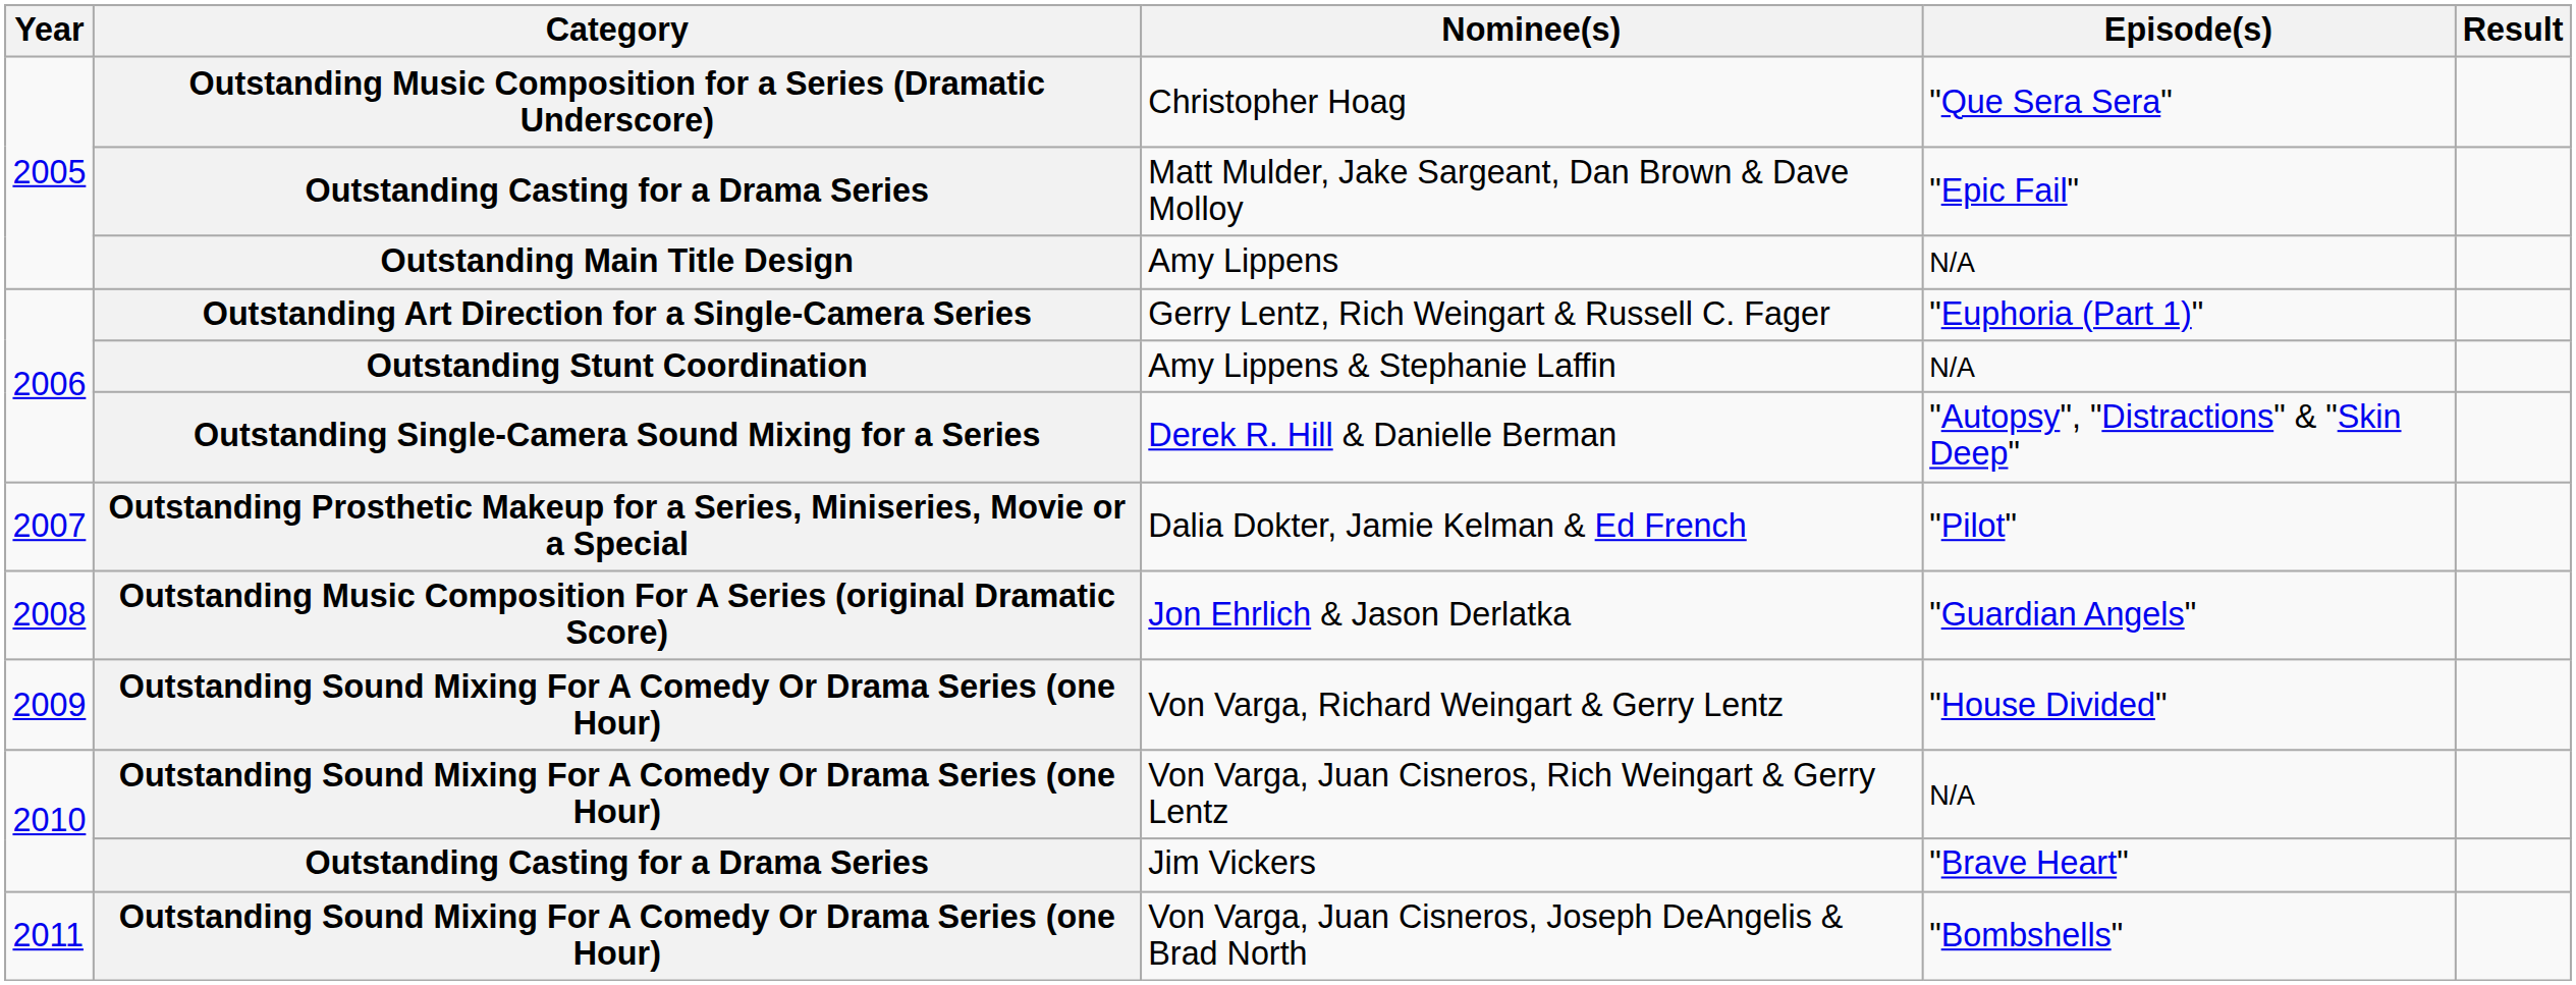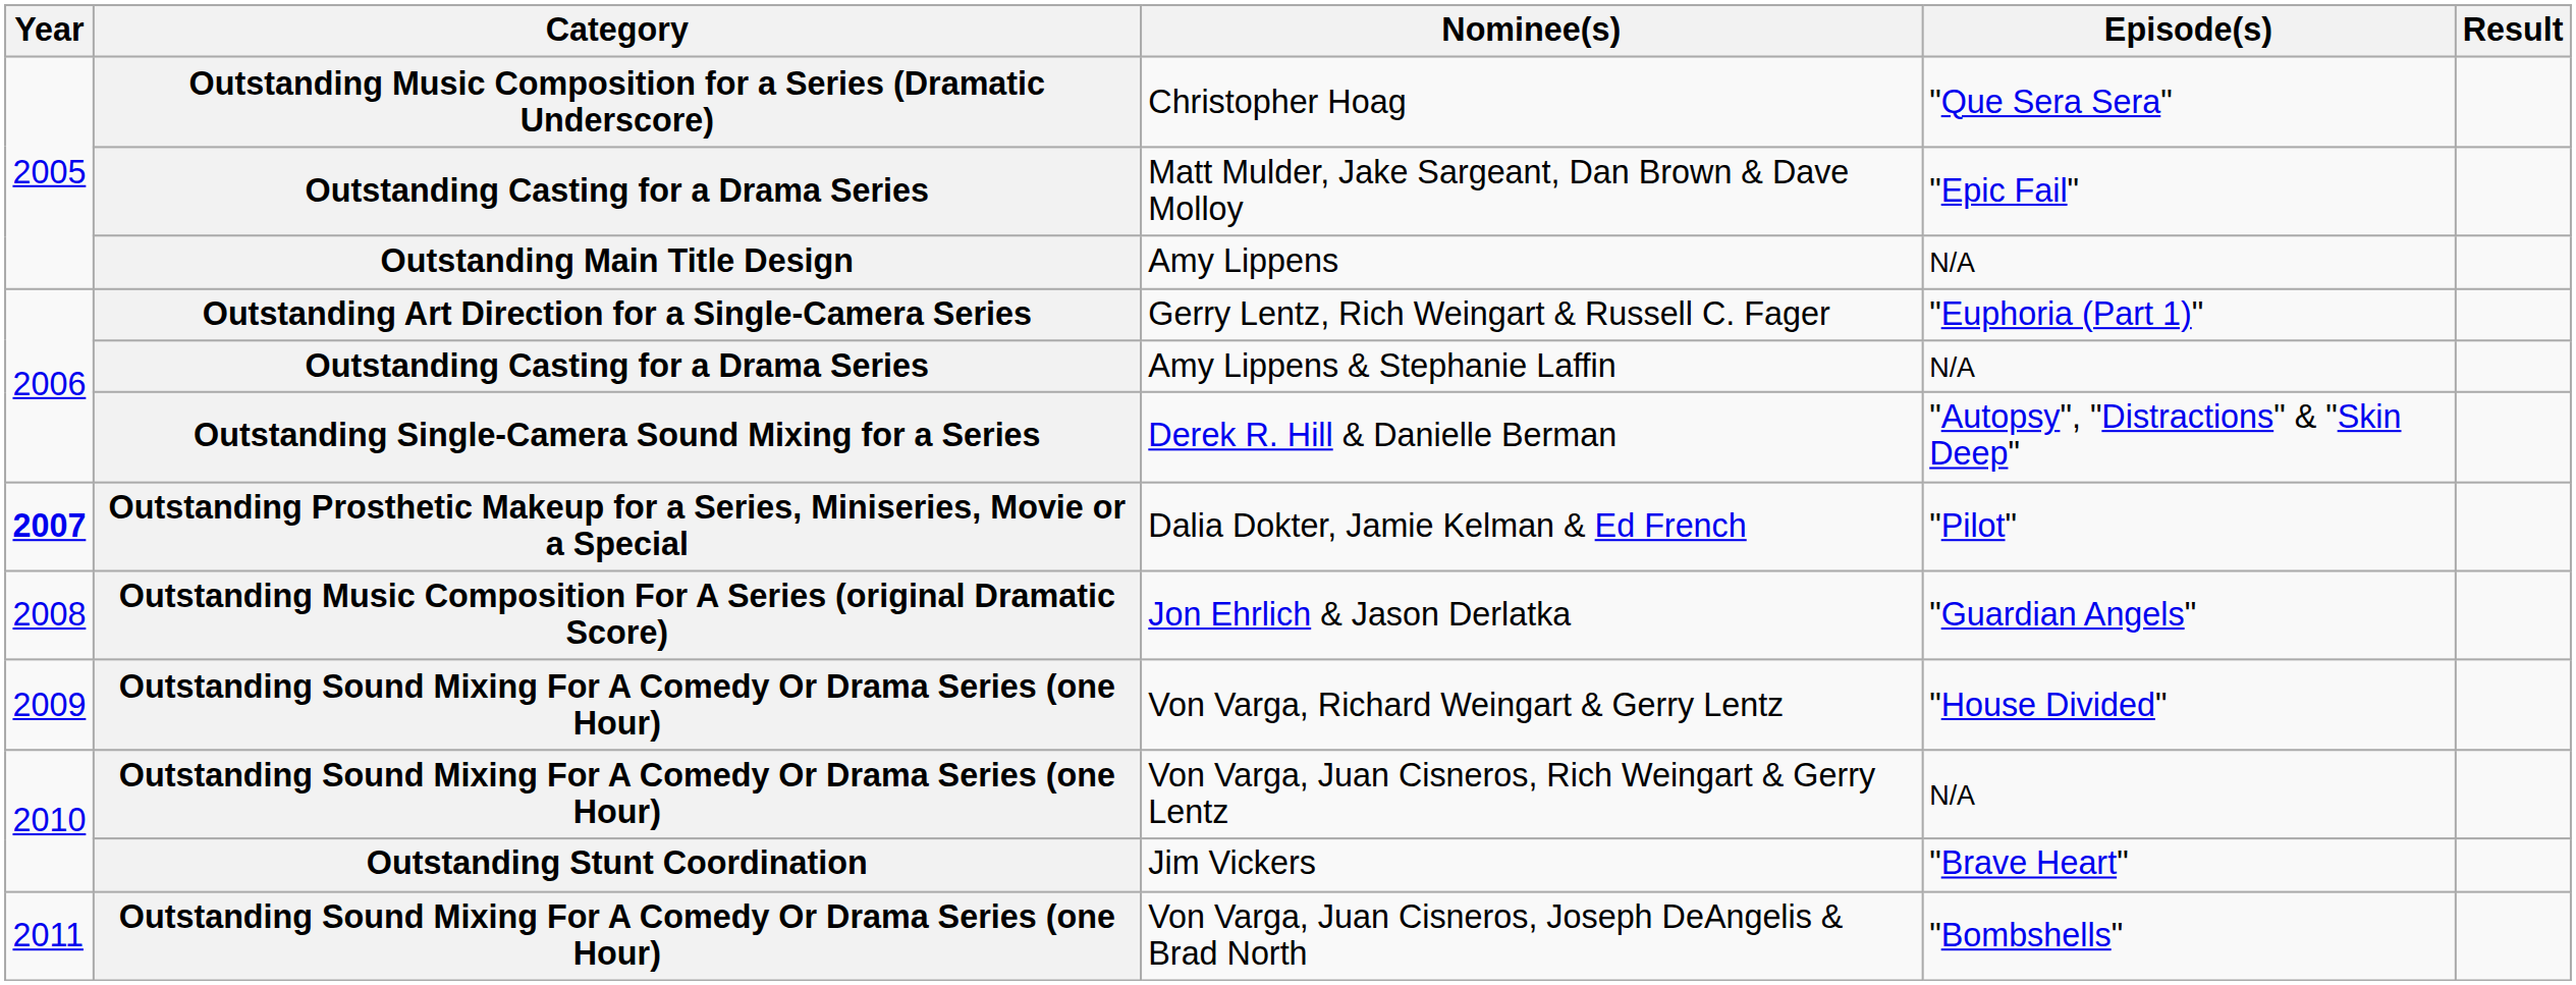Amy Lippens & Stephanie Laffin | Category: Outstanding Stunt Coordination -> Outstanding Casting for a Drama Series
Dalia Dokter, Jamie Kelman & Ed French | Year: normal -> bold
Jim Vickers | Category: Outstanding Casting for a Drama Series -> Outstanding Stunt Coordination
